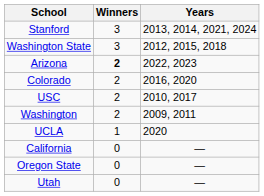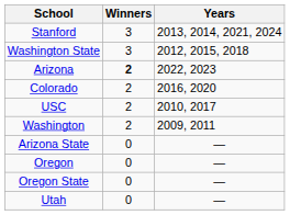- row: UCLA | 1 | 2020
+ row: Arizona State | 0 | —
- row: California | 0 | —
+ row: Oregon | 0 | —
